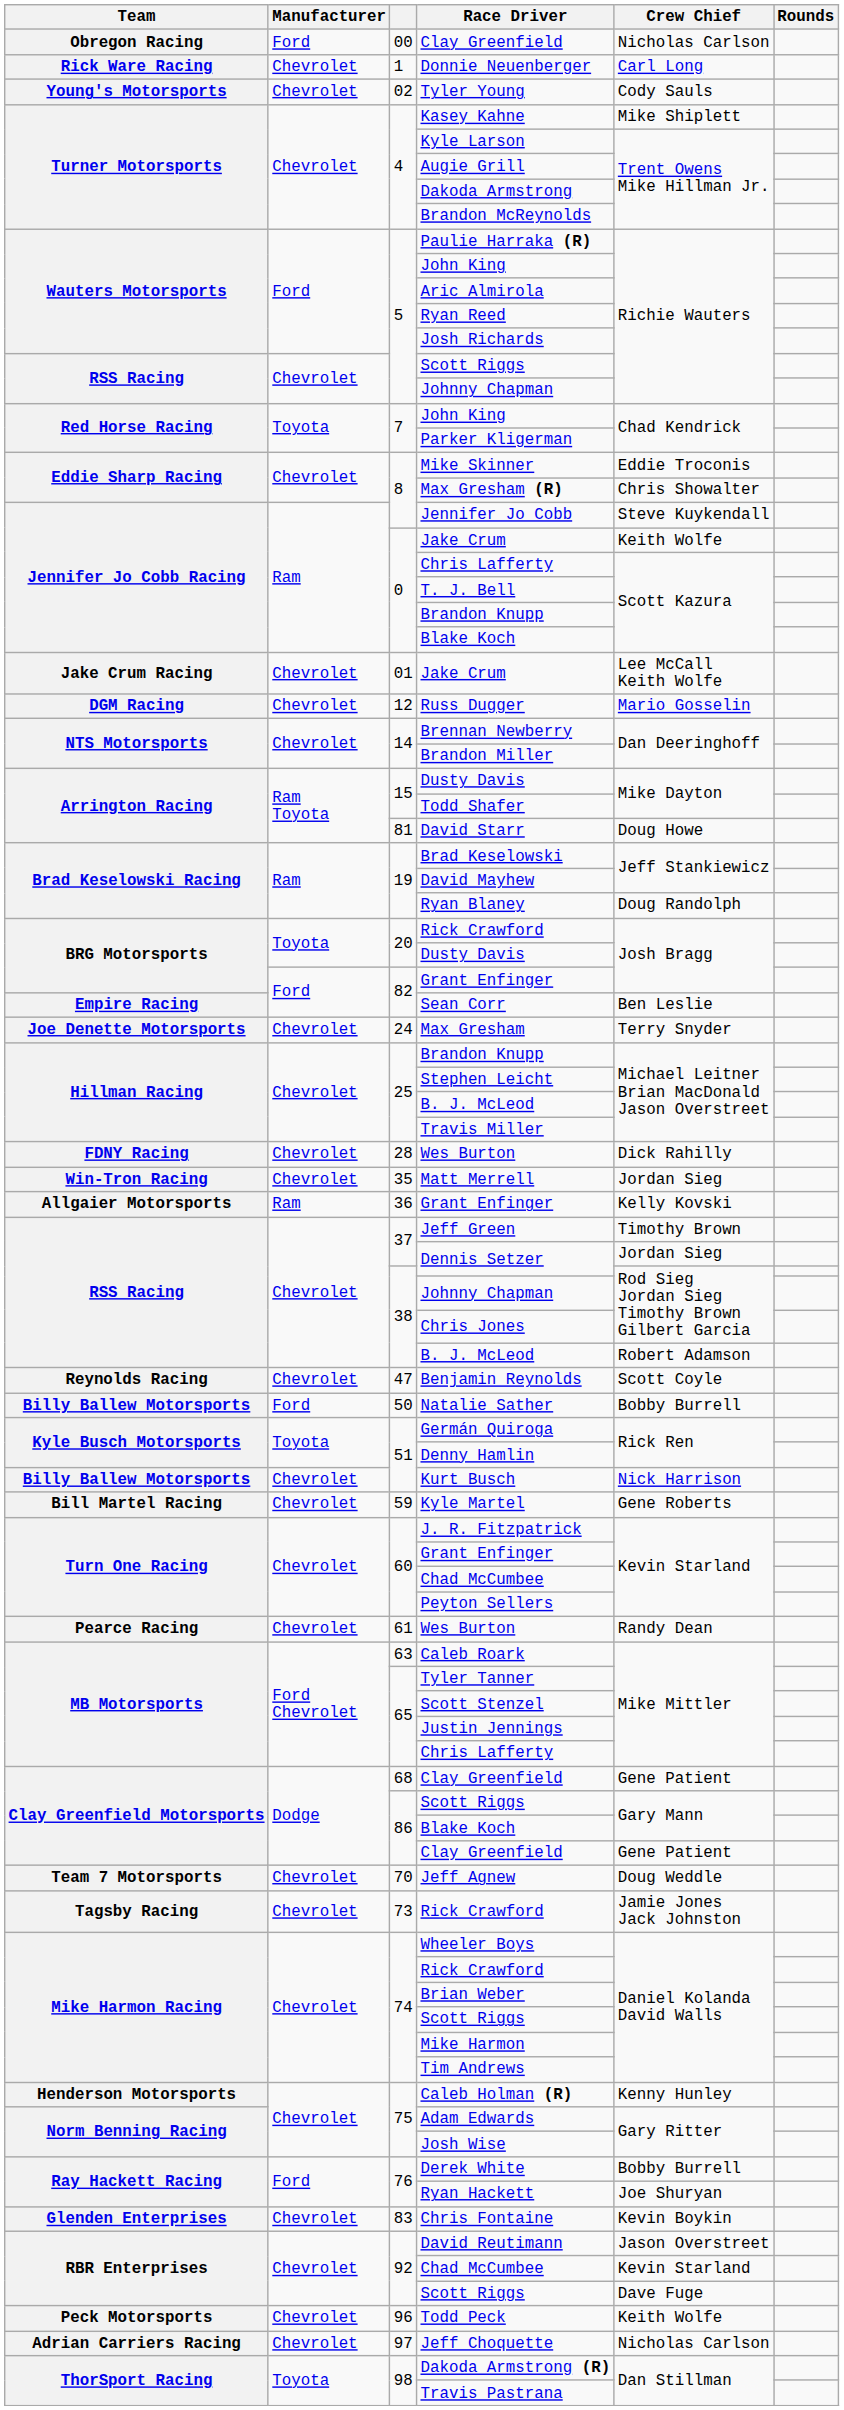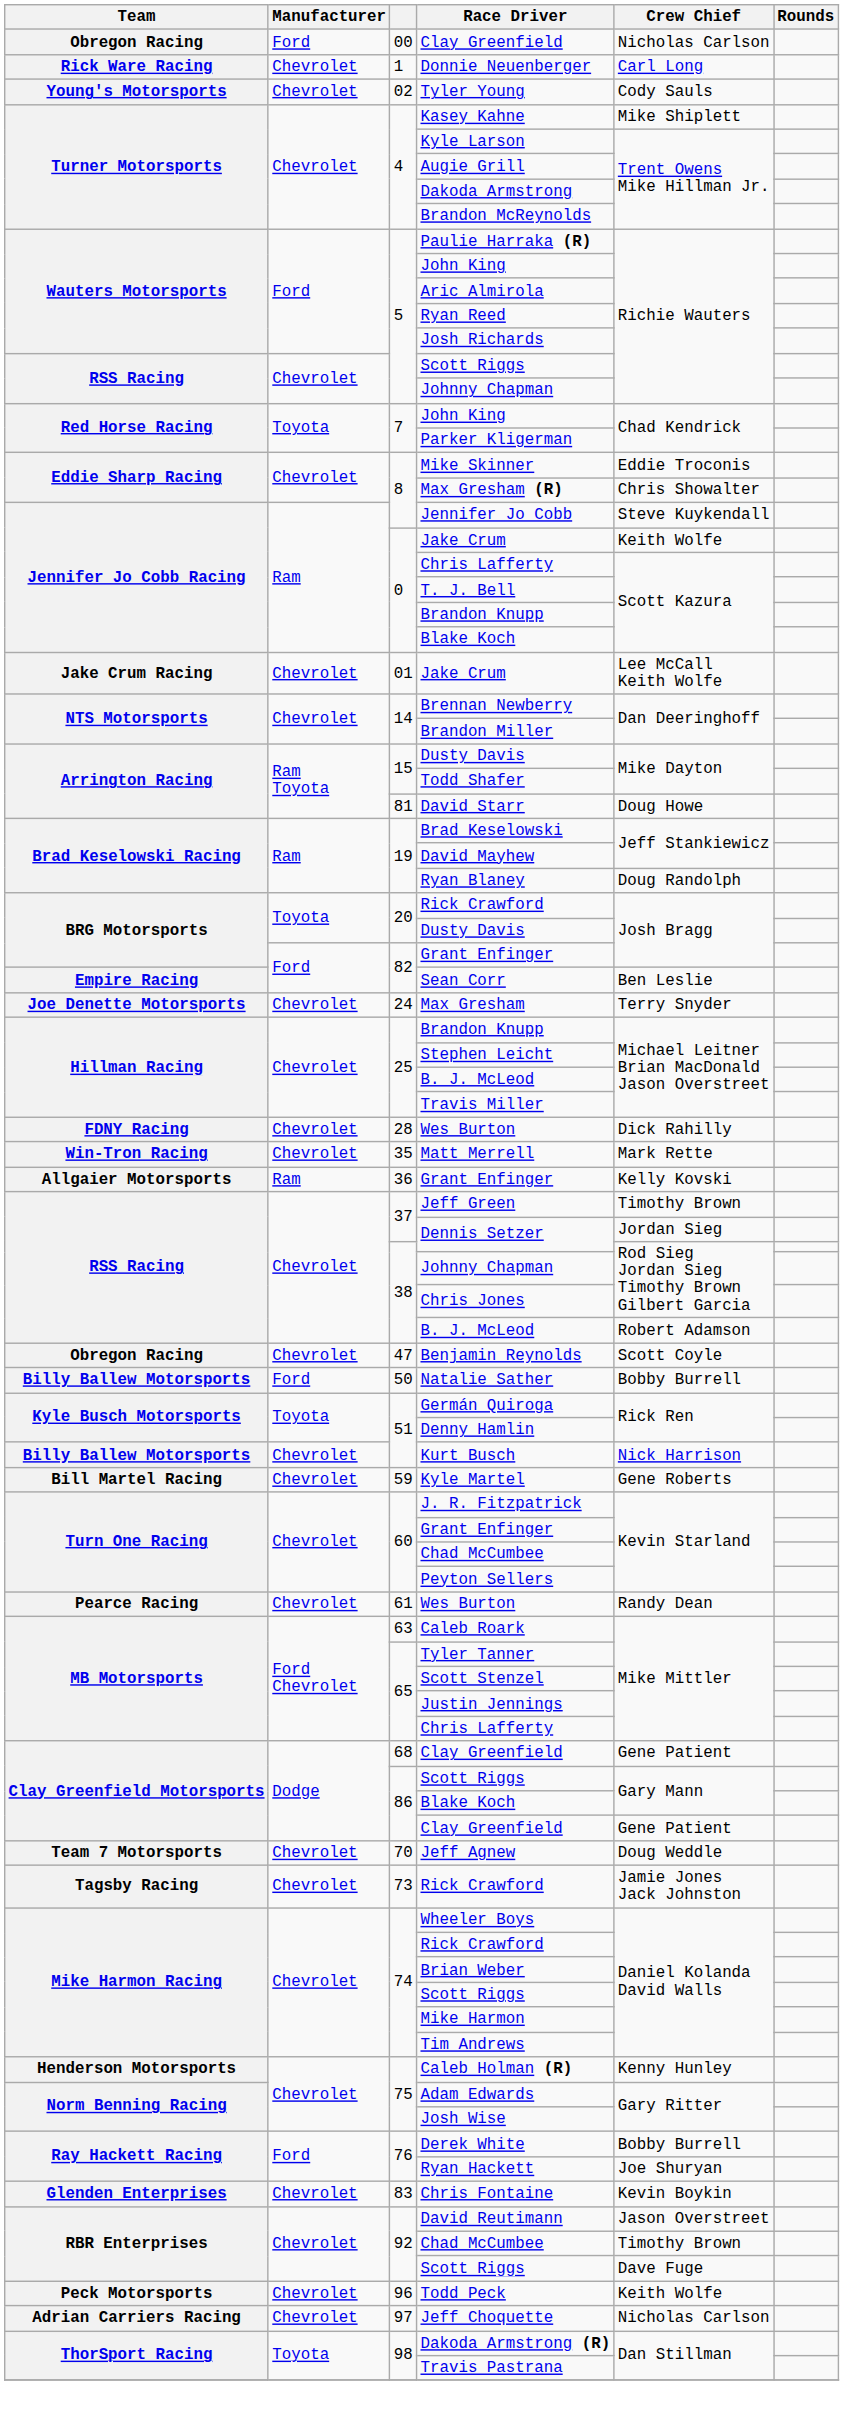- row: DGM Racing | Chevrolet | 12 | Russ Dugger | Mario Gosselin
Matt Merrell | Crew Chief: Jordan Sieg -> Mark Rette
Benjamin Reynolds | Team: Reynolds Racing -> Obregon Racing
92 / Chad McCumbee | Crew Chief: Kevin Starland -> Timothy Brown
